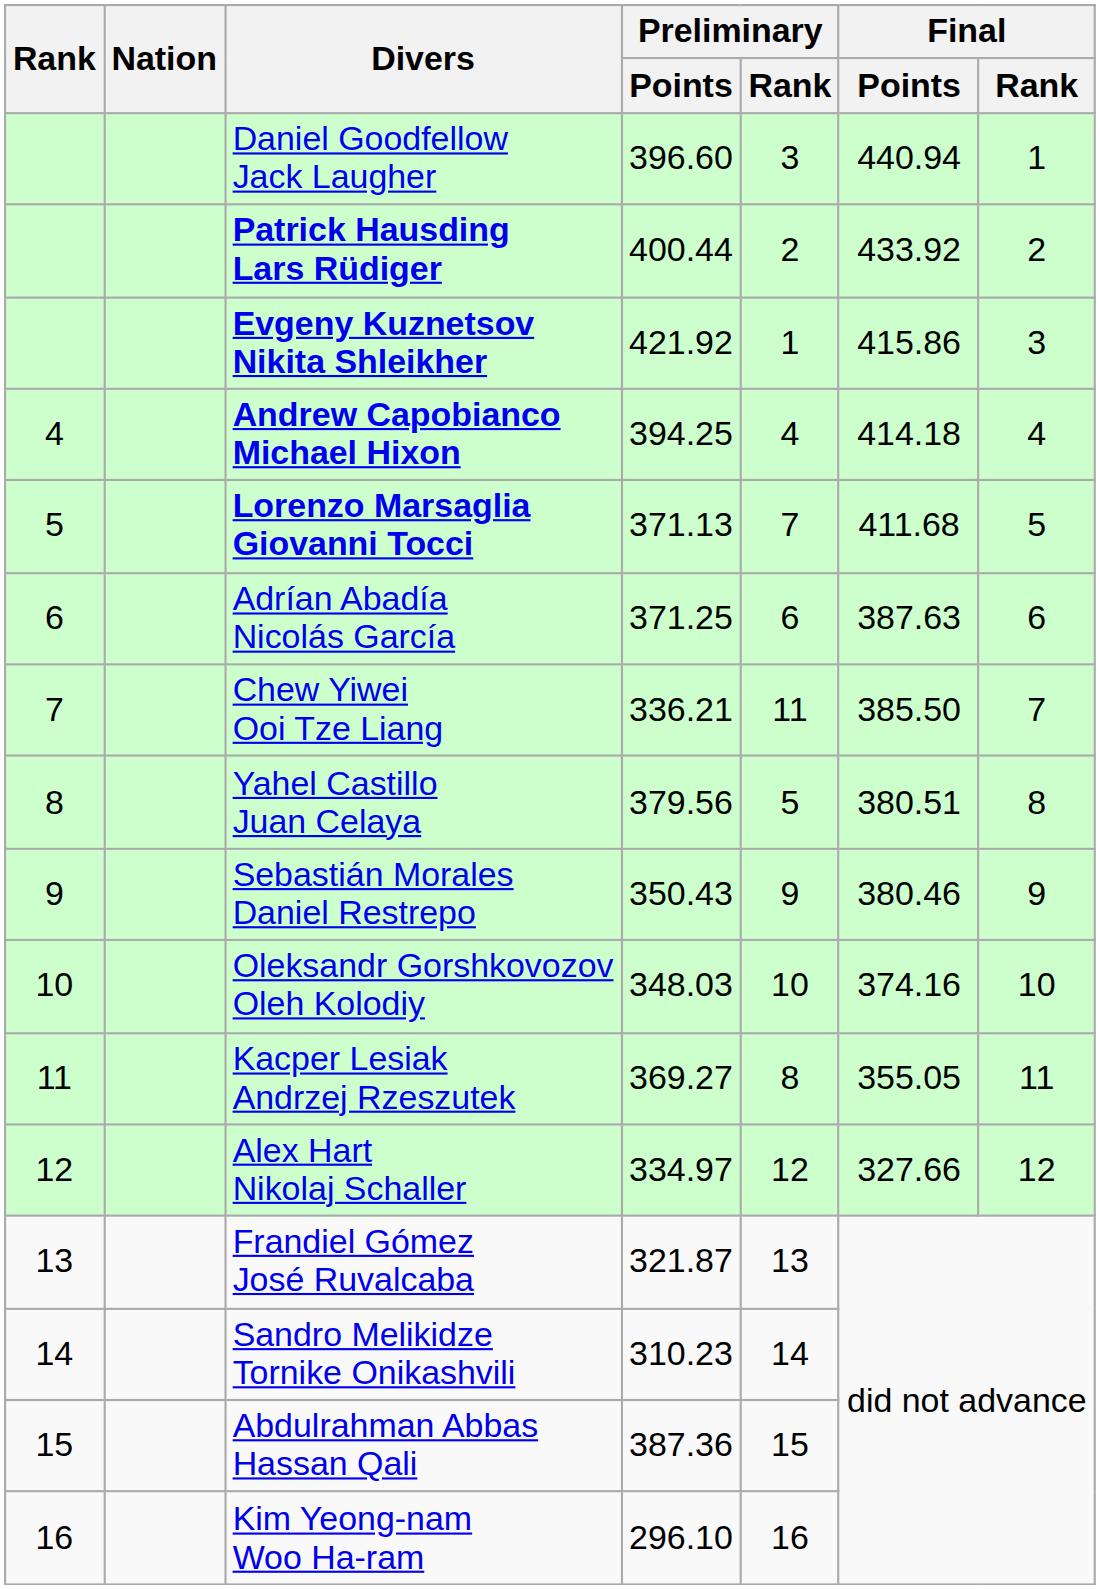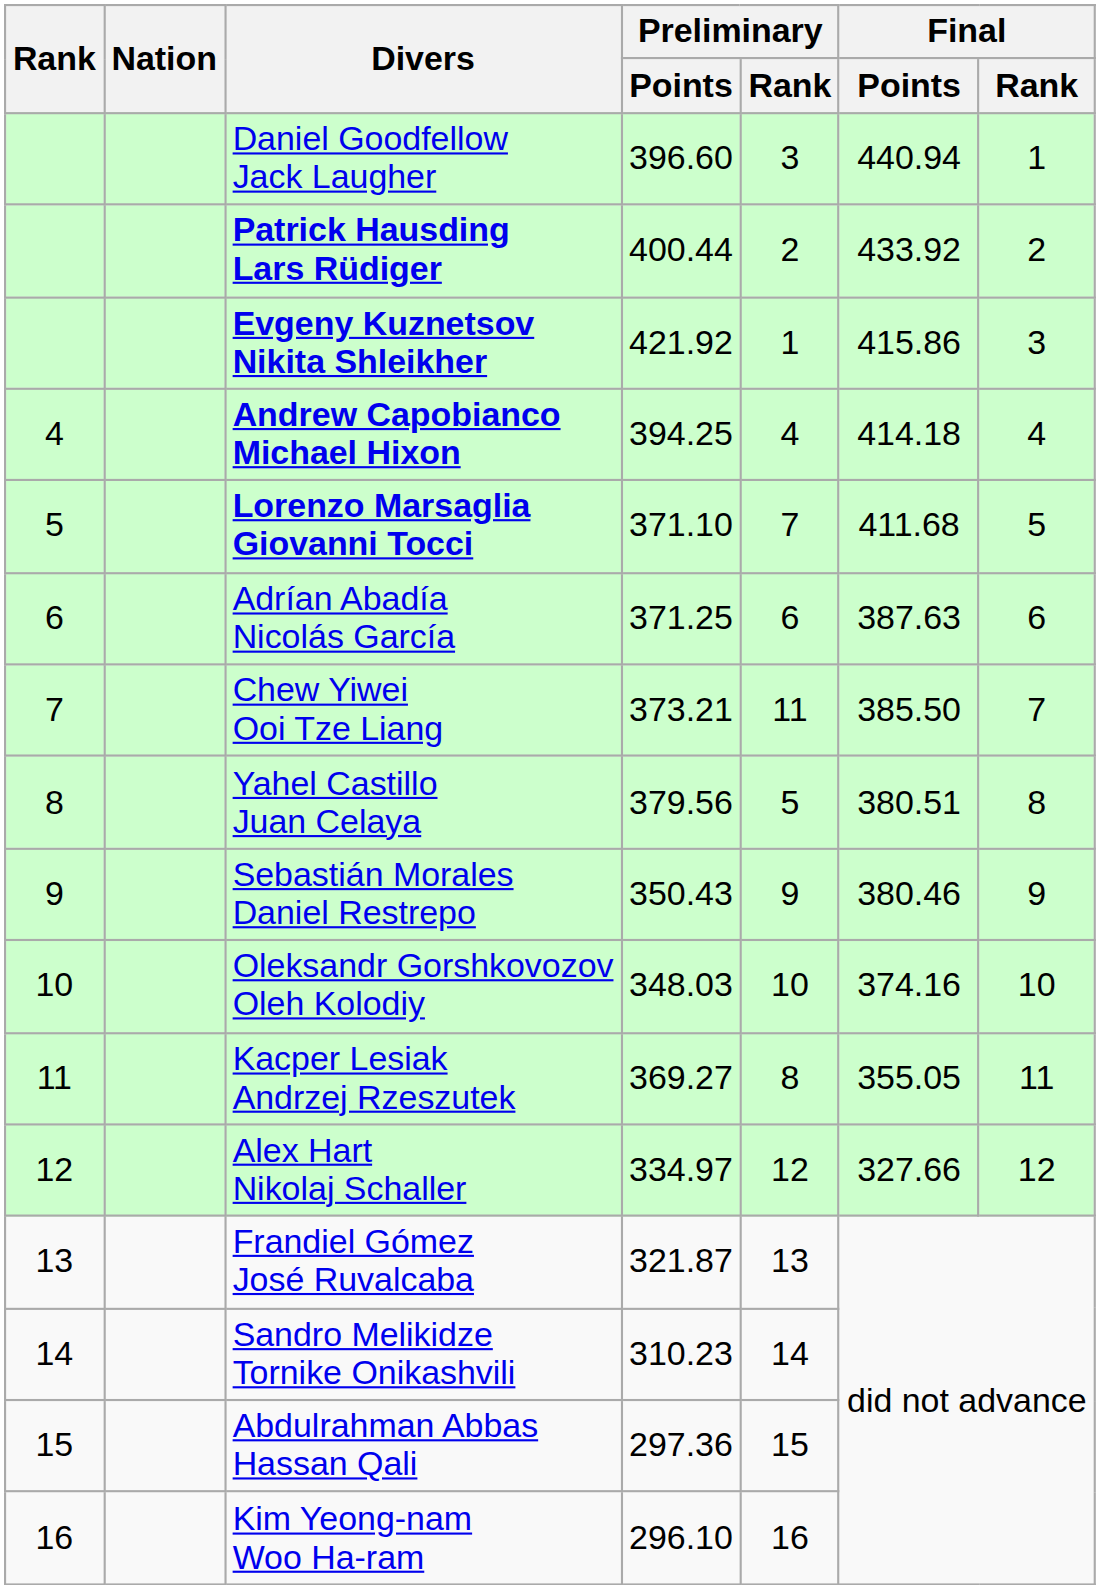Lorenzo Marsaglia Giovanni Tocci | Preliminary / Points: 371.13 -> 371.10
Chew Yiwei Ooi Tze Liang | Preliminary / Points: 336.21 -> 373.21
Abdulrahman Abbas Hassan Qali | Preliminary / Points: 387.36 -> 297.36
